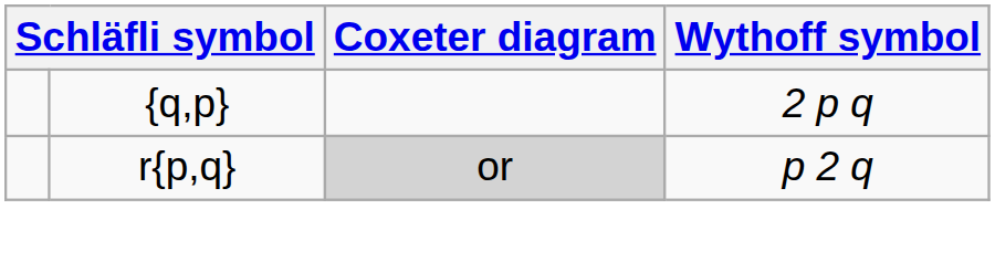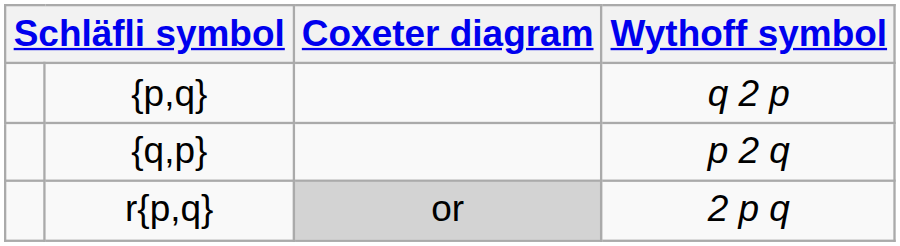+ row: {p,q} | q 2 p
{q,p} | Wythoff symbol: 2 p q -> p 2 q
r{p,q} | Wythoff symbol: p 2 q -> 2 p q
